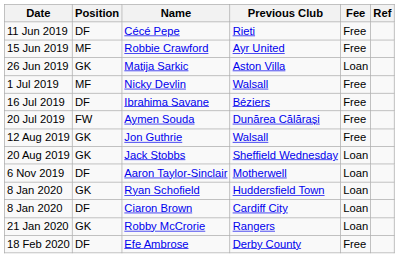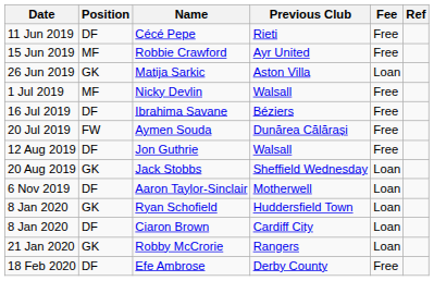Jon Guthrie | Position: GK -> DF
